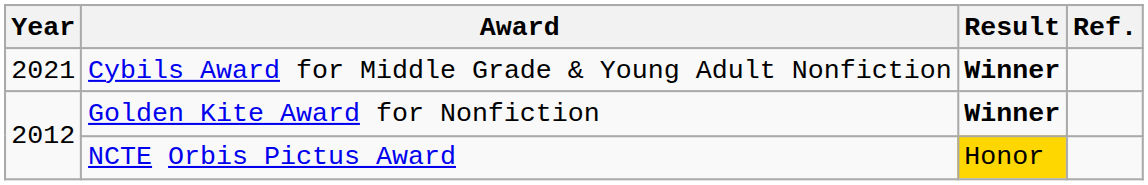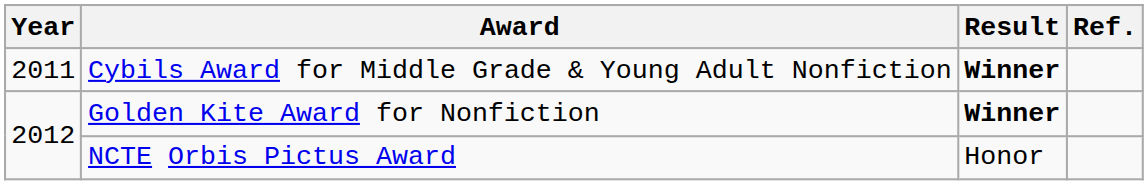Cybils Award for Middle Grade & Young Adult Nonfiction | Year: 2021 -> 2011
NCTE Orbis Pictus Award | Result: gold background -> no background
